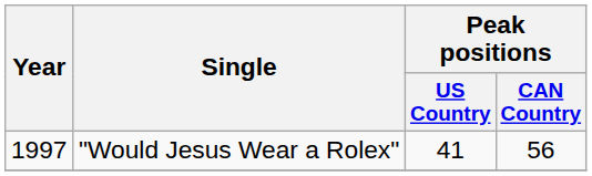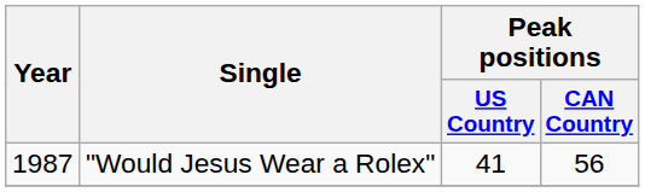"Would Jesus Wear a Rolex" | Year: 1997 -> 1987
